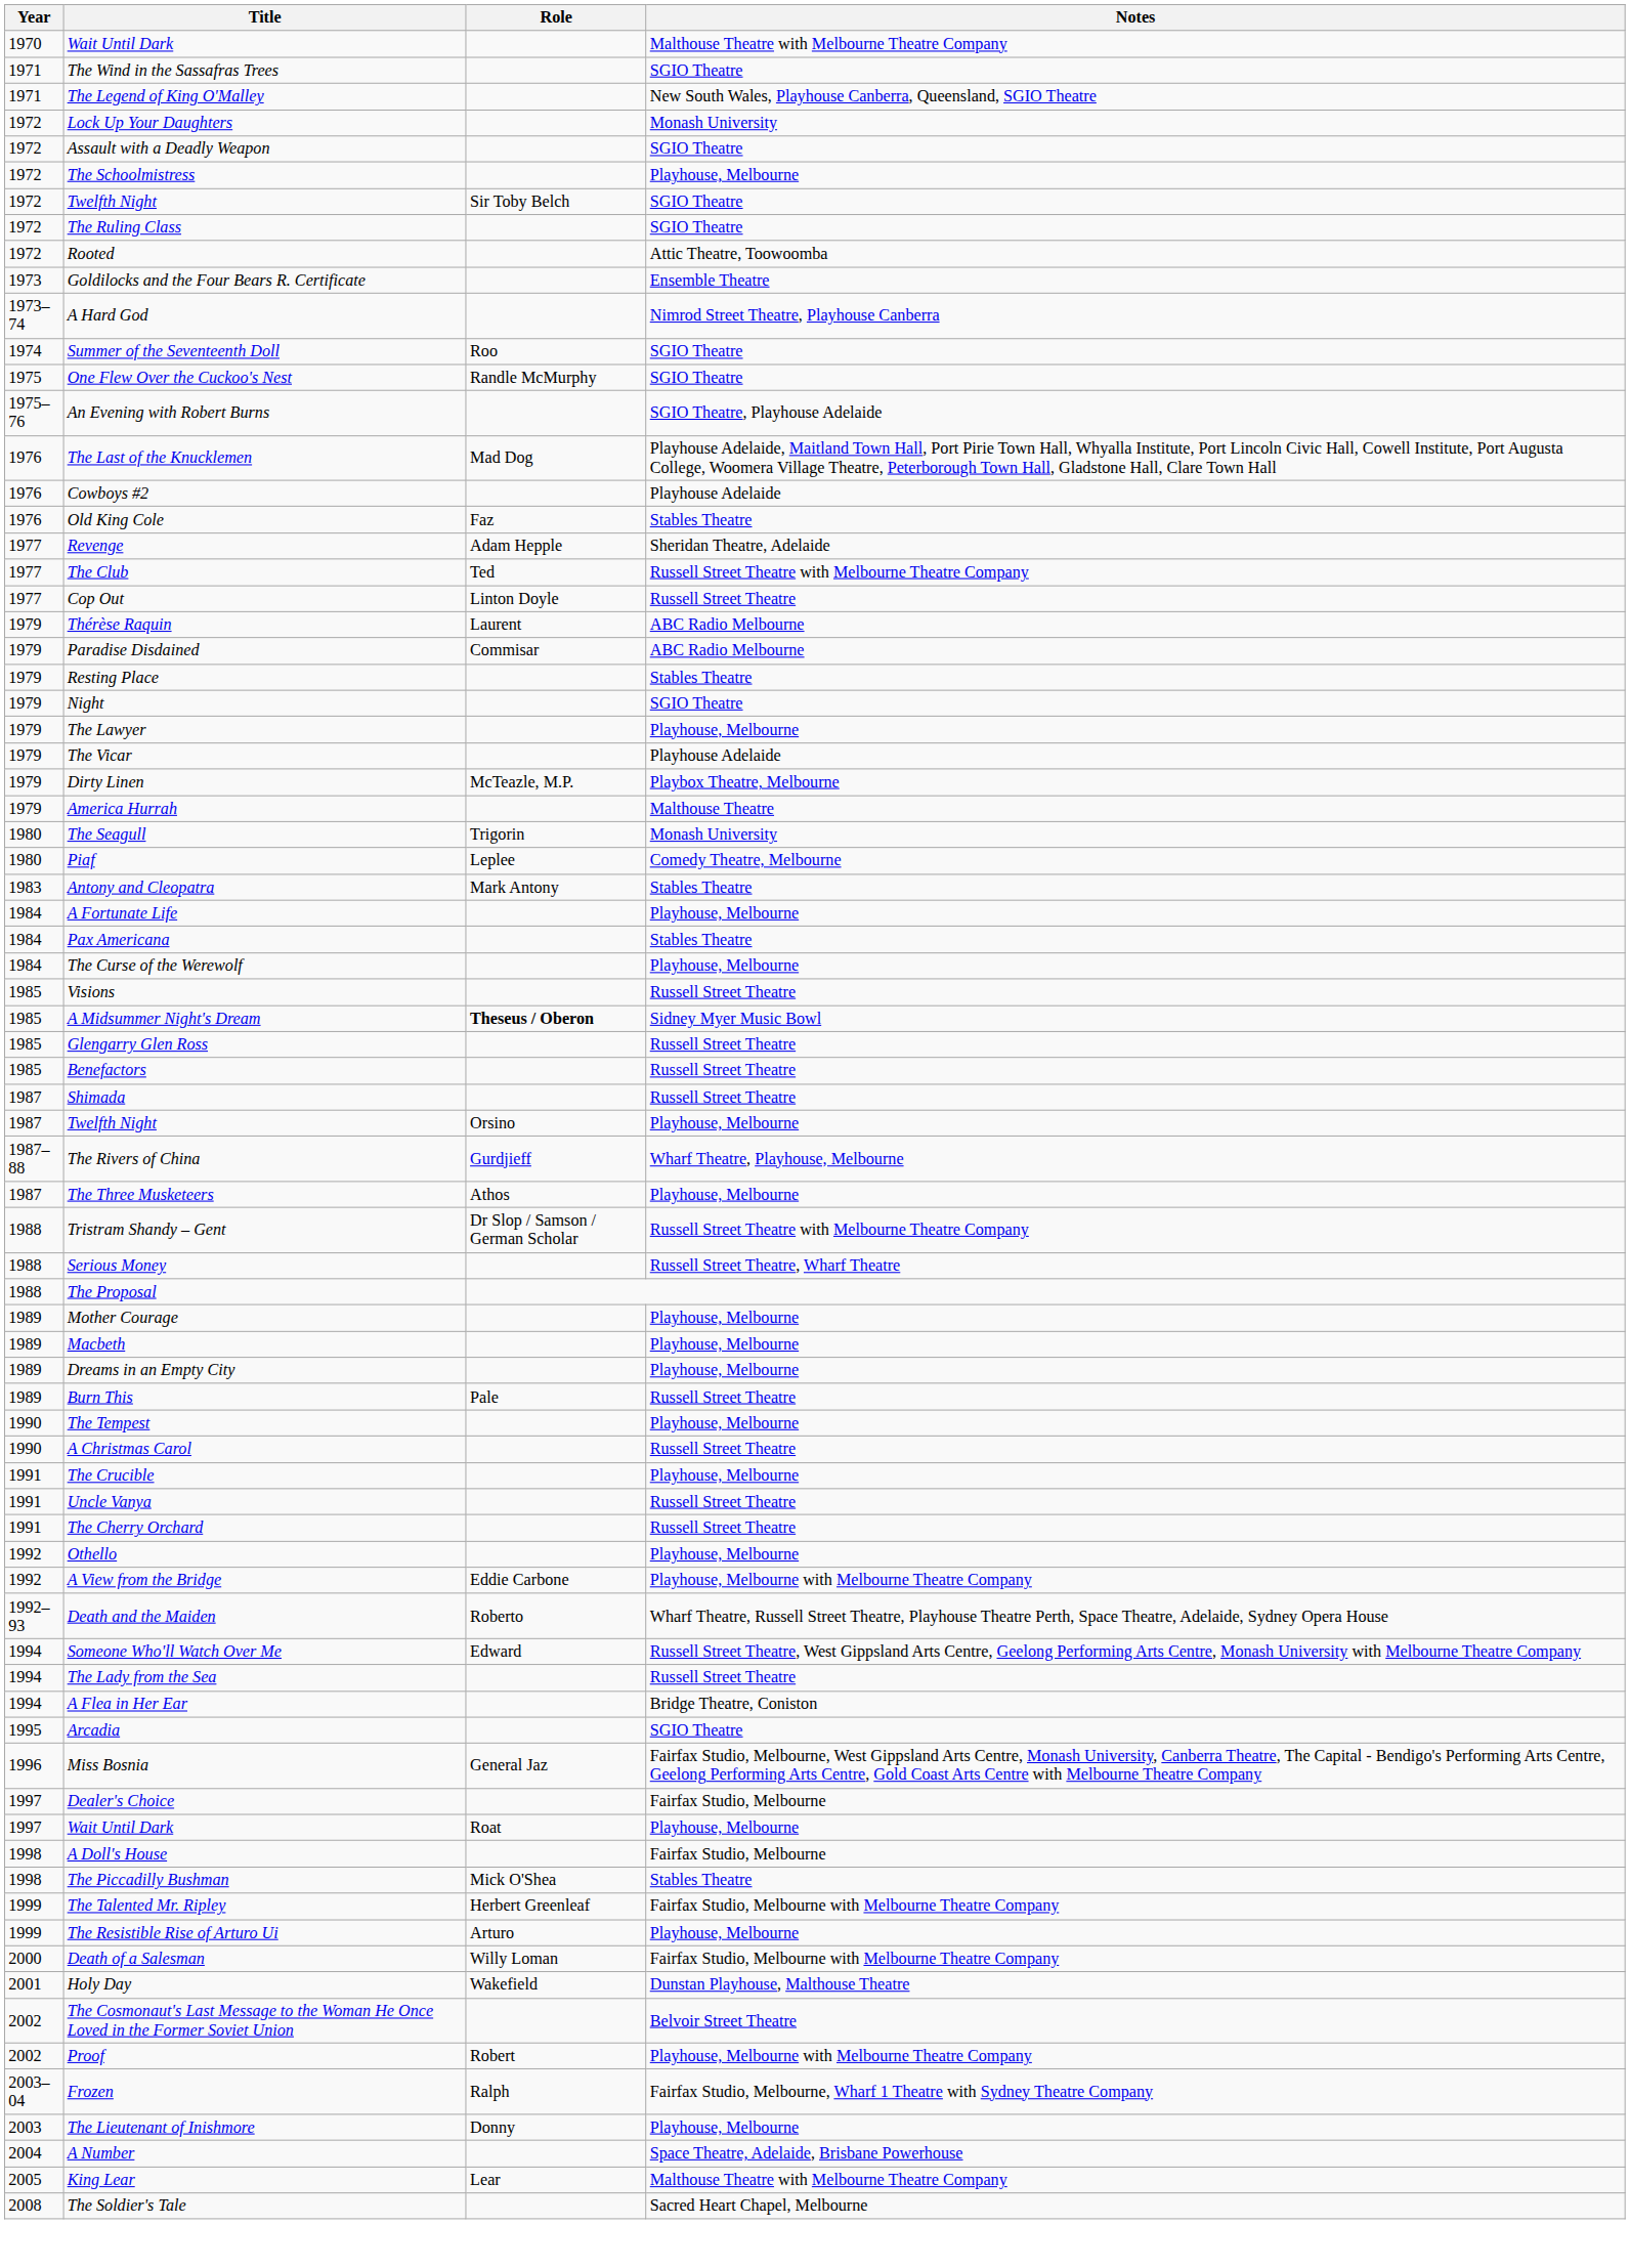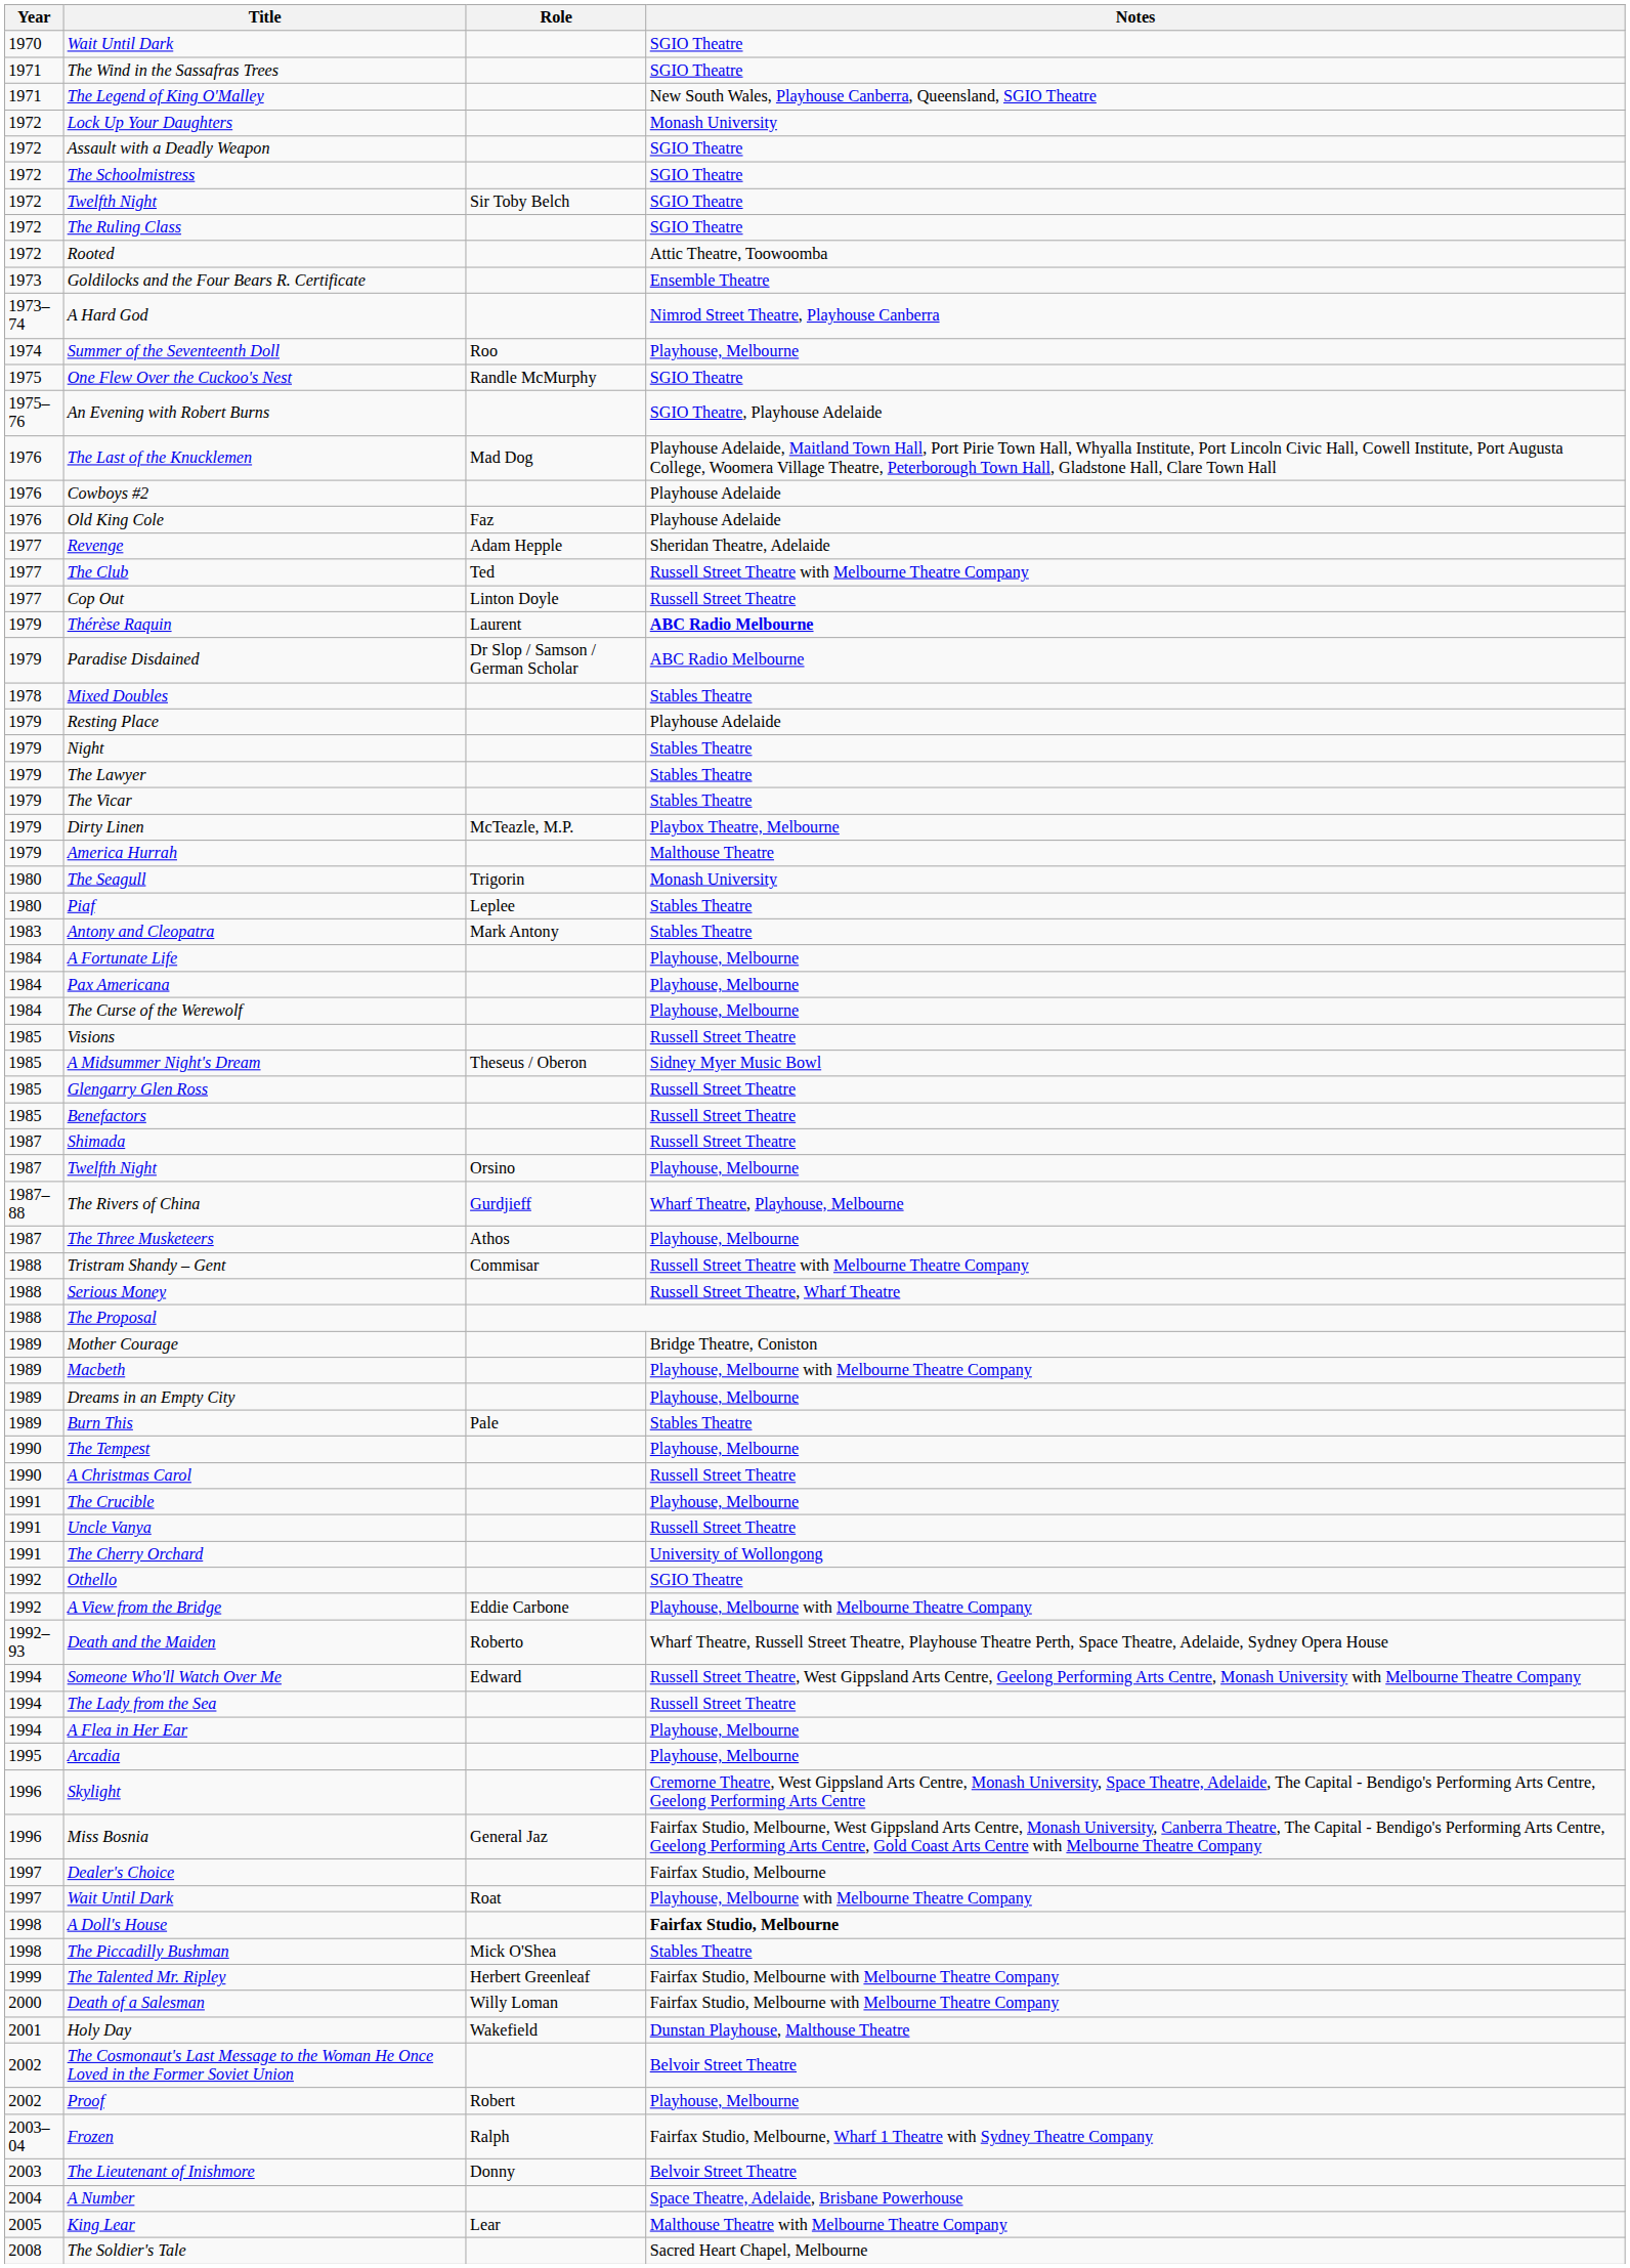1970 / Wait Until Dark | Notes: Malthouse Theatre with Melbourne Theatre Company -> SGIO Theatre
The Schoolmistress | Notes: Playhouse, Melbourne -> SGIO Theatre
Summer of the Seventeenth Doll | Notes: SGIO Theatre -> Playhouse, Melbourne
Old King Cole | Notes: Stables Theatre -> Playhouse Adelaide
Thérèse Raquin | Notes: normal -> bold
Paradise Disdained | Role: Commisar -> Dr Slop / Samson / German Scholar
+ row: 1978 | Mixed Doubles | Stables Theatre
Resting Place | Notes: Stables Theatre -> Playhouse Adelaide
Night | Notes: SGIO Theatre -> Stables Theatre
The Lawyer | Notes: Playhouse, Melbourne -> Stables Theatre
The Vicar | Notes: Playhouse Adelaide -> Stables Theatre
Piaf | Notes: Comedy Theatre, Melbourne -> Stables Theatre
Pax Americana | Notes: Stables Theatre -> Playhouse, Melbourne
A Midsummer Night's Dream | Role: bold -> normal
Tristram Shandy – Gent | Role: Dr Slop / Samson / German Scholar -> Commisar
Mother Courage | Notes: Playhouse, Melbourne -> Bridge Theatre, Coniston
Macbeth | Notes: Playhouse, Melbourne -> Playhouse, Melbourne with Melbourne Theatre Company
Burn This | Notes: Russell Street Theatre -> Stables Theatre
The Cherry Orchard | Notes: Russell Street Theatre -> University of Wollongong
Othello | Notes: Playhouse, Melbourne -> SGIO Theatre
A Flea in Her Ear | Notes: Bridge Theatre, Coniston -> Playhouse, Melbourne
Arcadia | Notes: SGIO Theatre -> Playhouse, Melbourne
+ row: 1996 | Skylight | Cremorne Theatre, West Gippsland Arts Centre, Monash University, Space Theatre, Adelaide, The Capital - Bendigo's Performing Arts Centre, Geelong Performing Arts Centre
1997 / Wait Until Dark | Notes: Playhouse, Melbourne -> Playhouse, Melbourne with Melbourne Theatre Company
A Doll's House | Notes: normal -> bold
- row: 1999 | The Resistible Rise of Arturo Ui | Arturo | Playhouse, Melbourne
Proof | Notes: Playhouse, Melbourne with Melbourne Theatre Company -> Playhouse, Melbourne
The Lieutenant of Inishmore | Notes: Playhouse, Melbourne -> Belvoir Street Theatre
